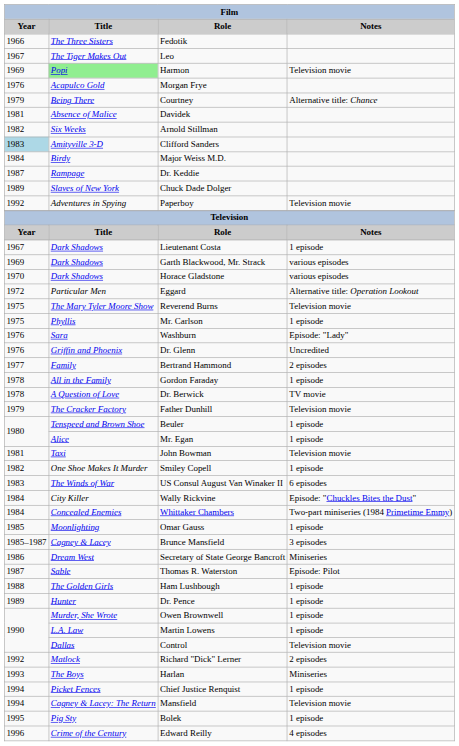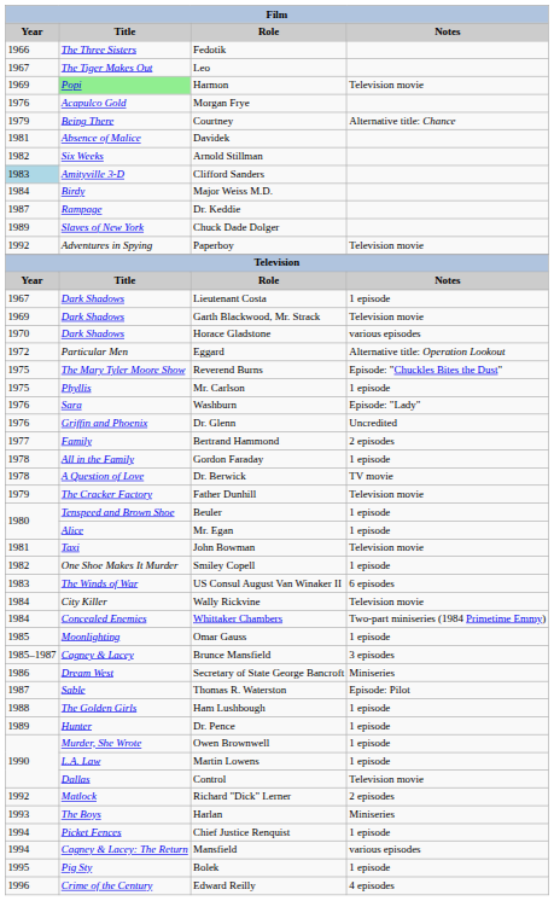Garth Blackwood, Mr. Strack | Notes: various episodes -> Television movie
Reverend Burns | Notes: Television movie -> Episode: "Chuckles Bites the Dust"
Wally Rickvine | Notes: Episode: "Chuckles Bites the Dust" -> Television movie
Mansfield | Notes: Television movie -> various episodes
